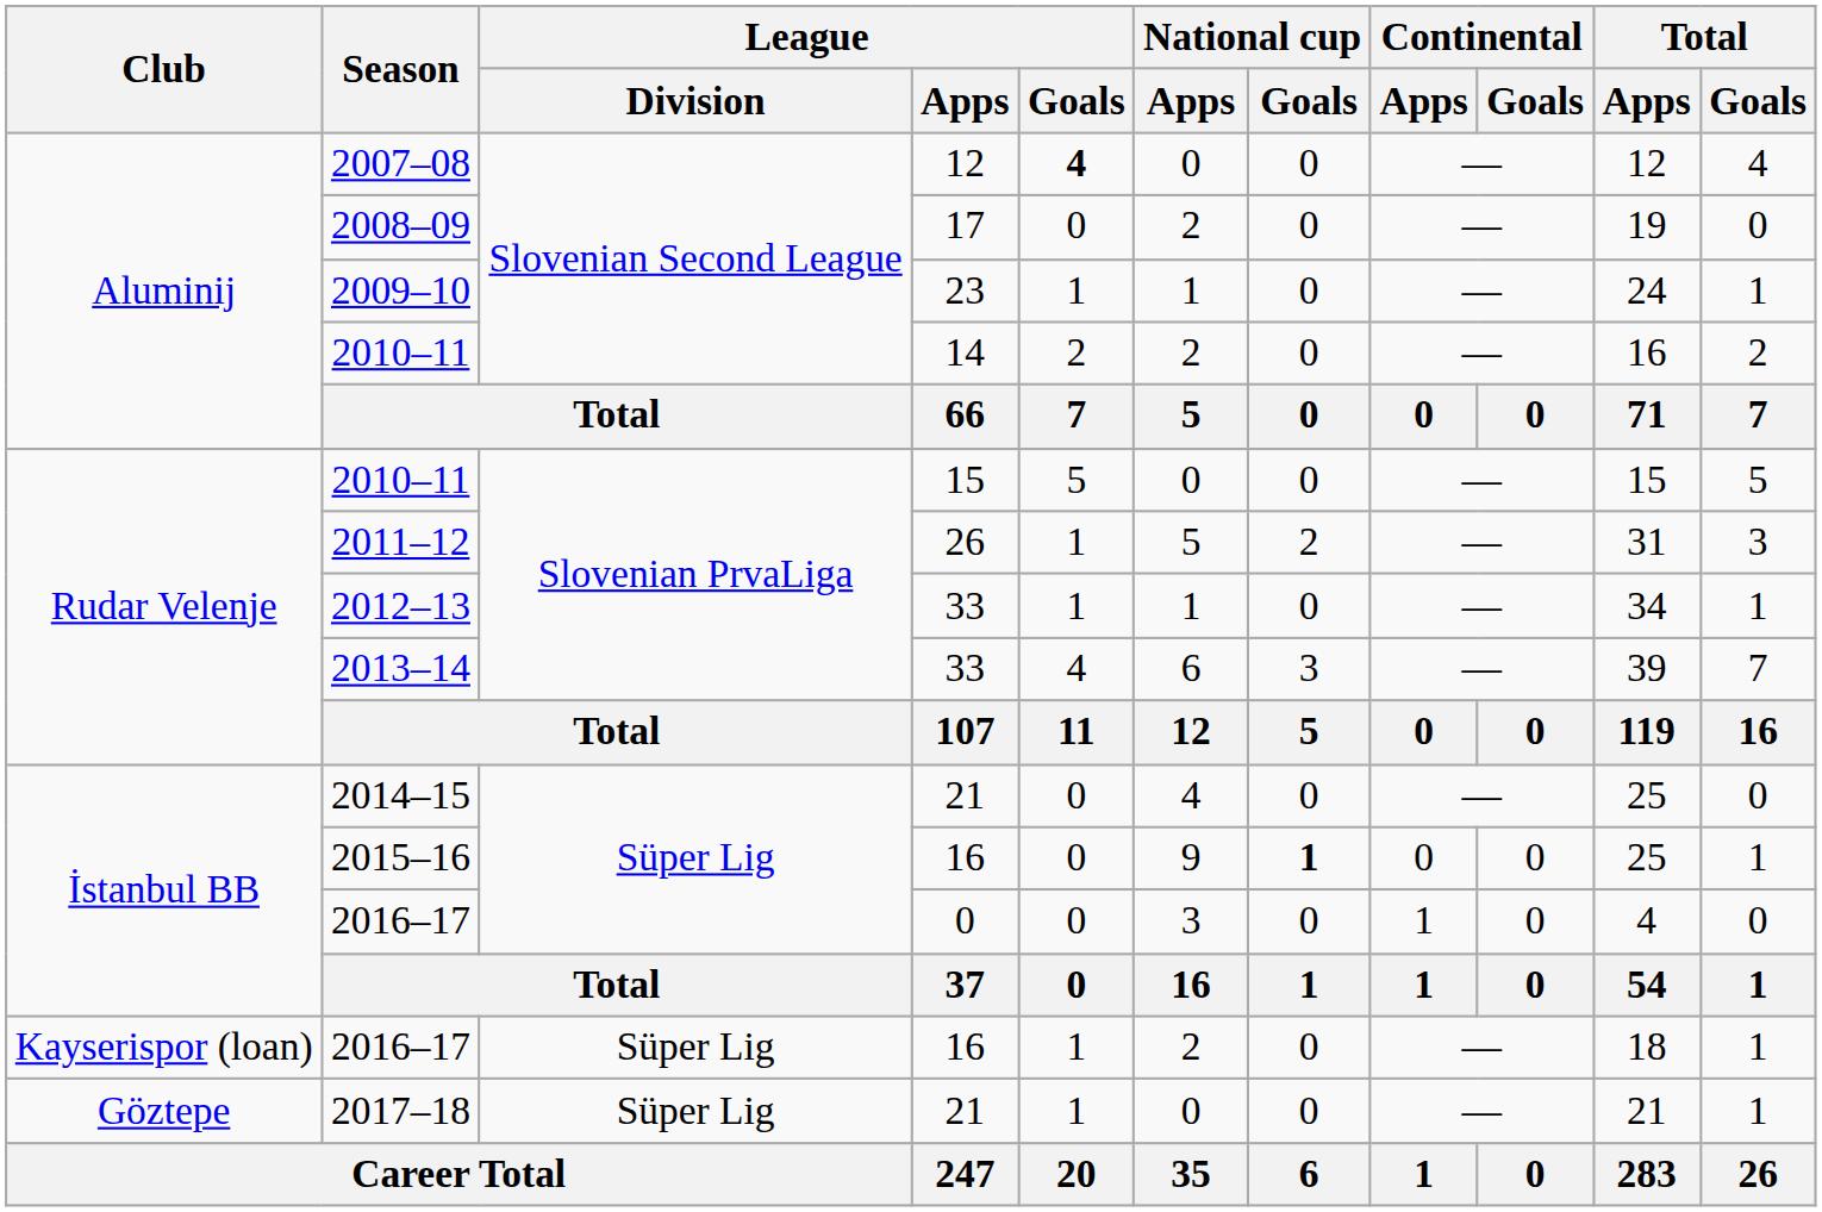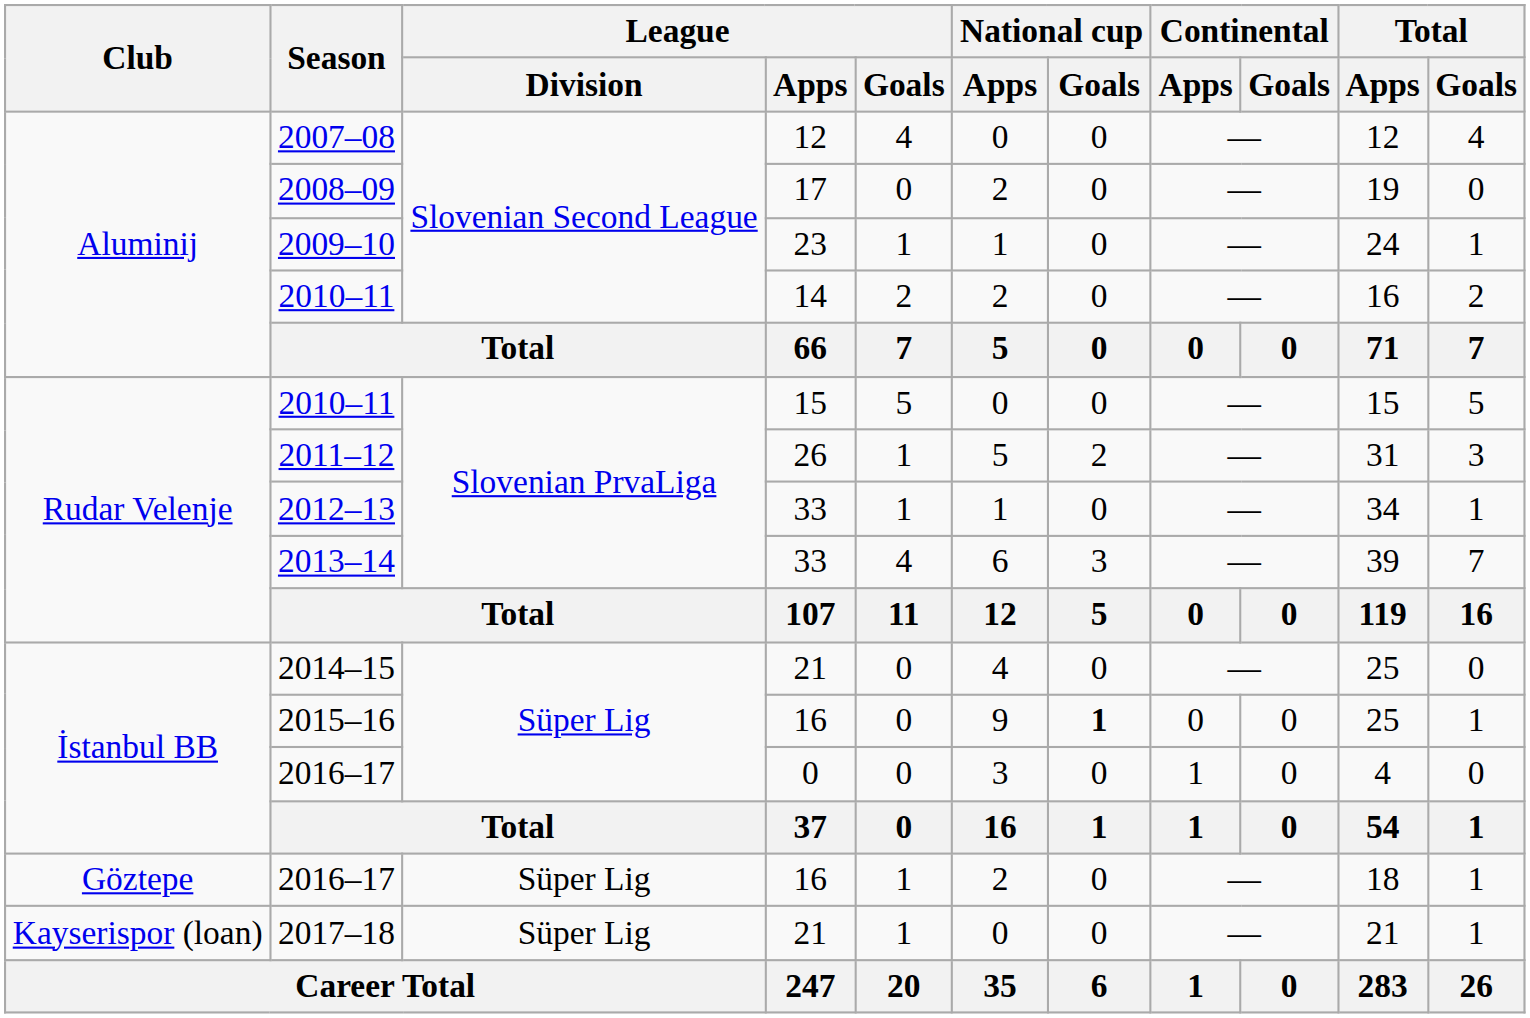2007–08 | League / Goals: bold -> normal
2016–17 / 16 | Club: Kayserispor (loan) -> Göztepe
2017–18 | Club: Göztepe -> Kayserispor (loan)
